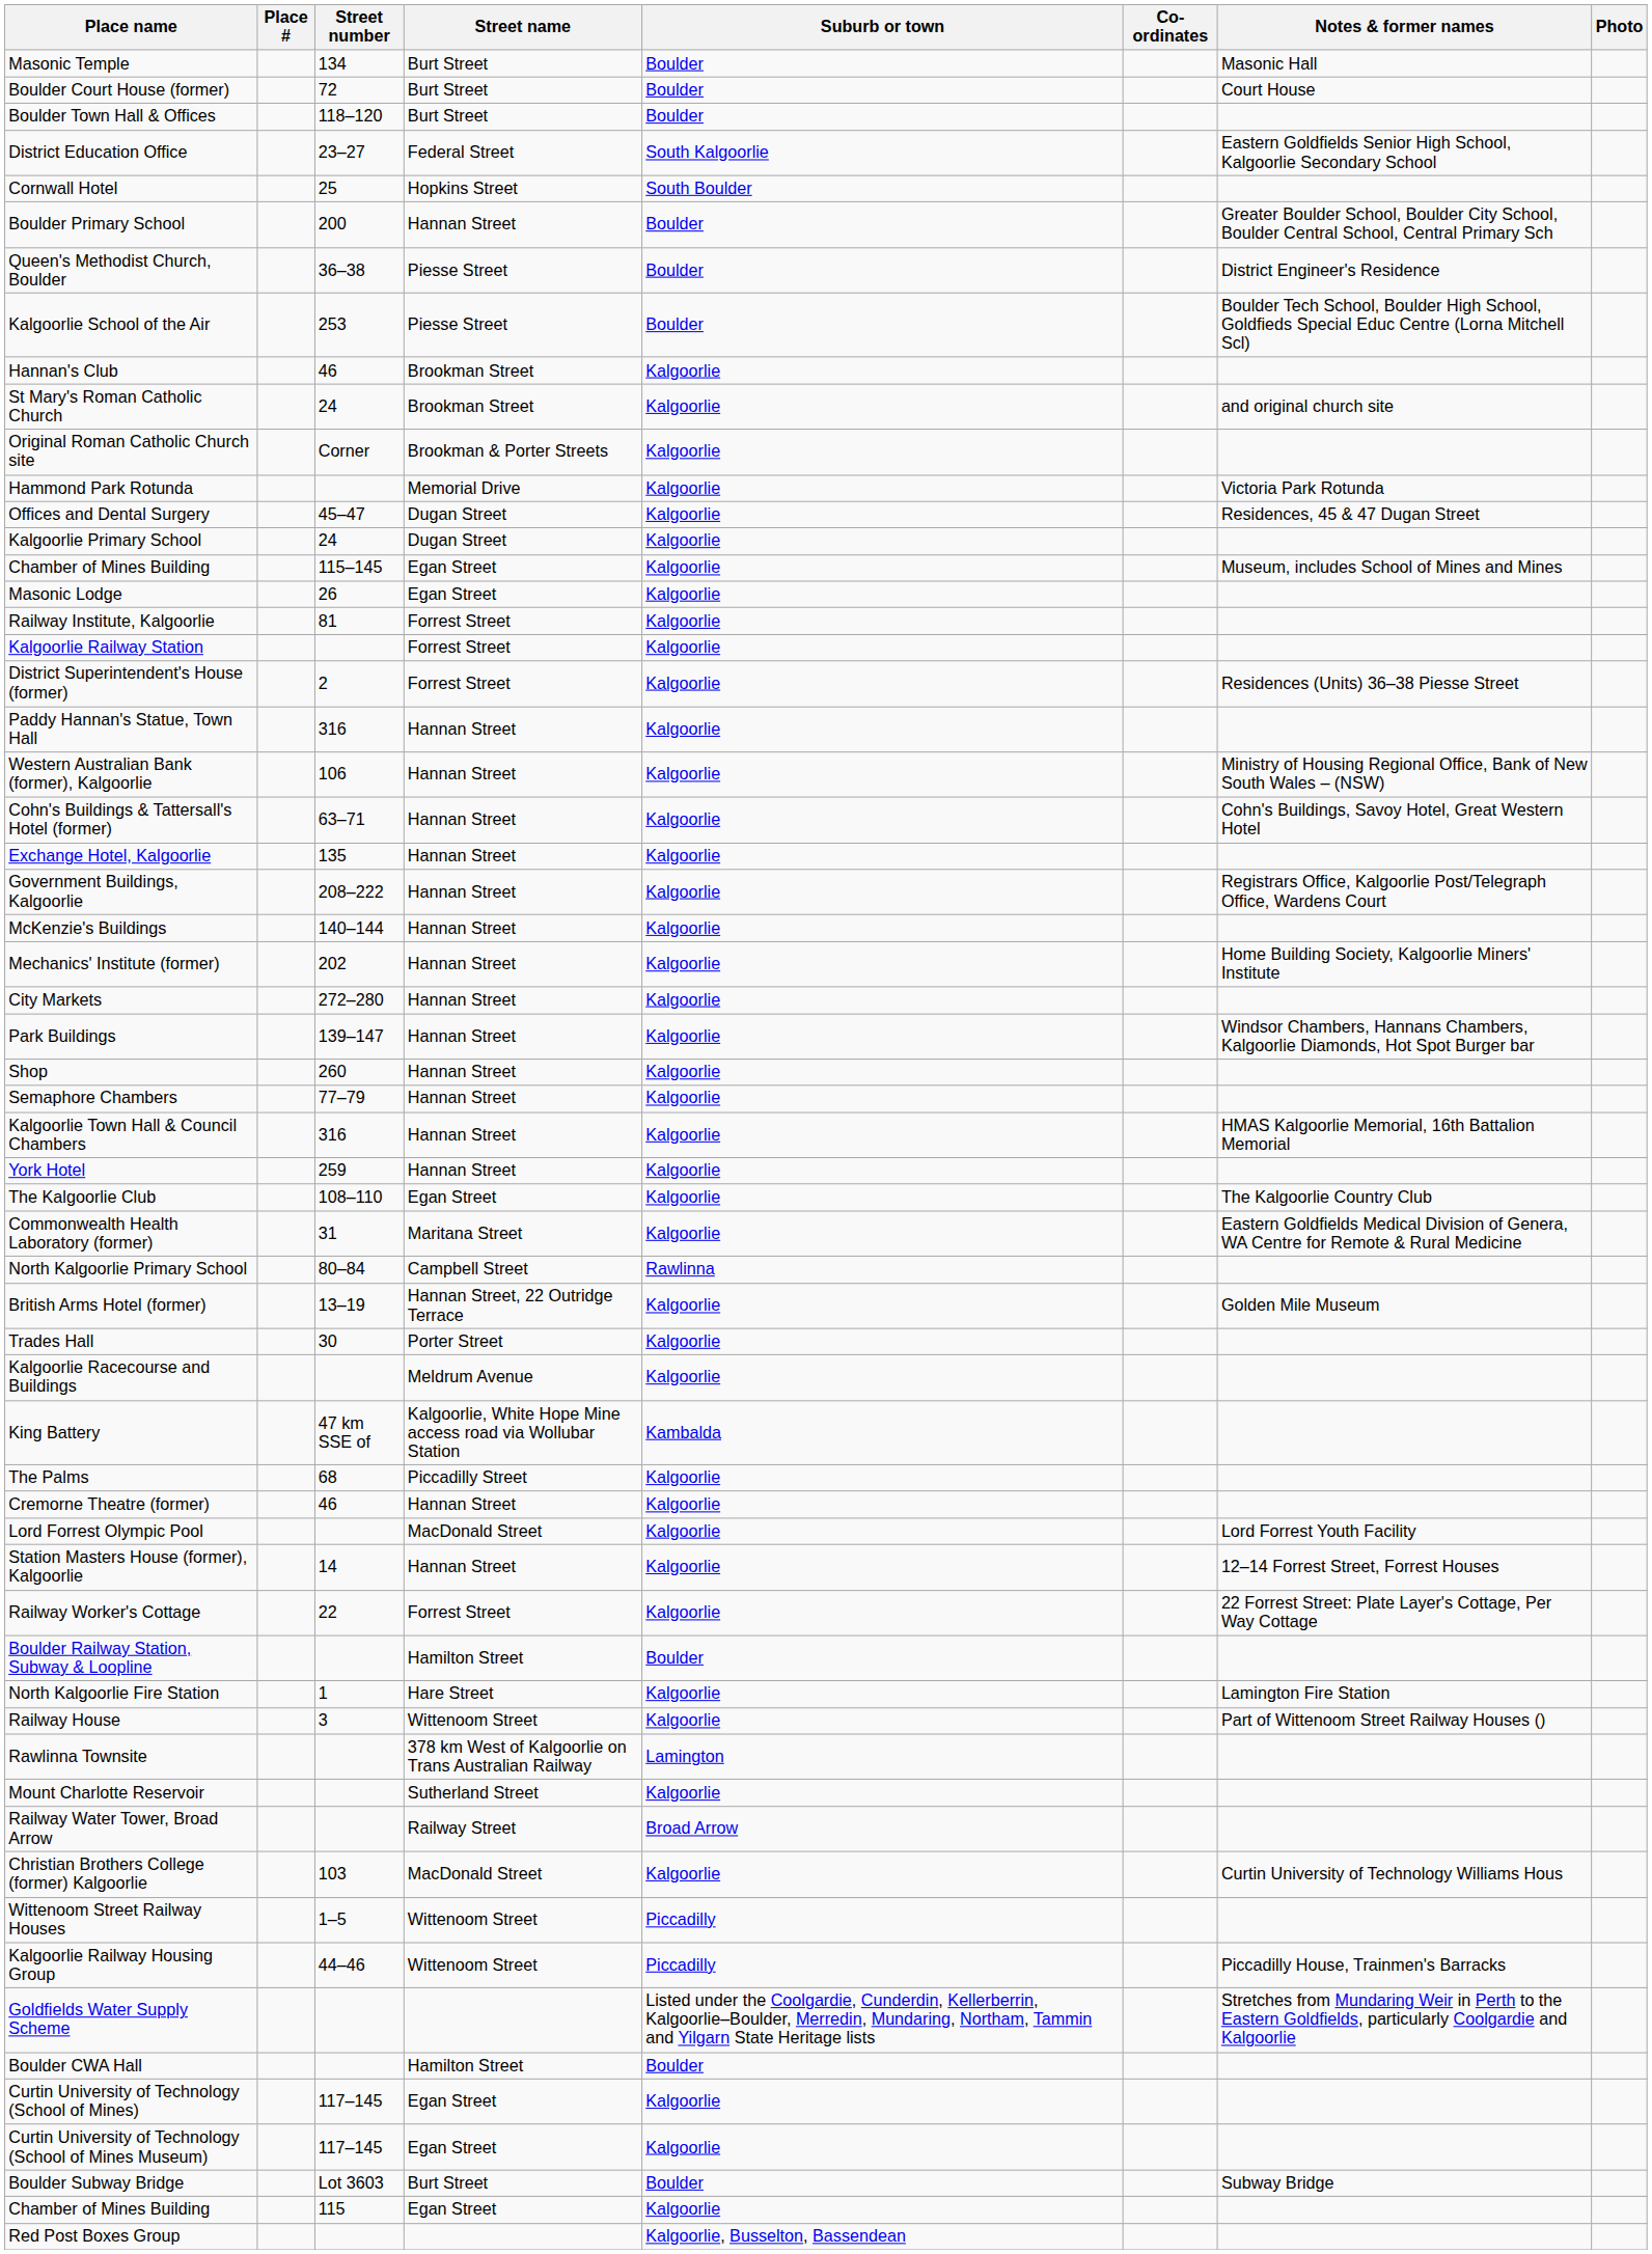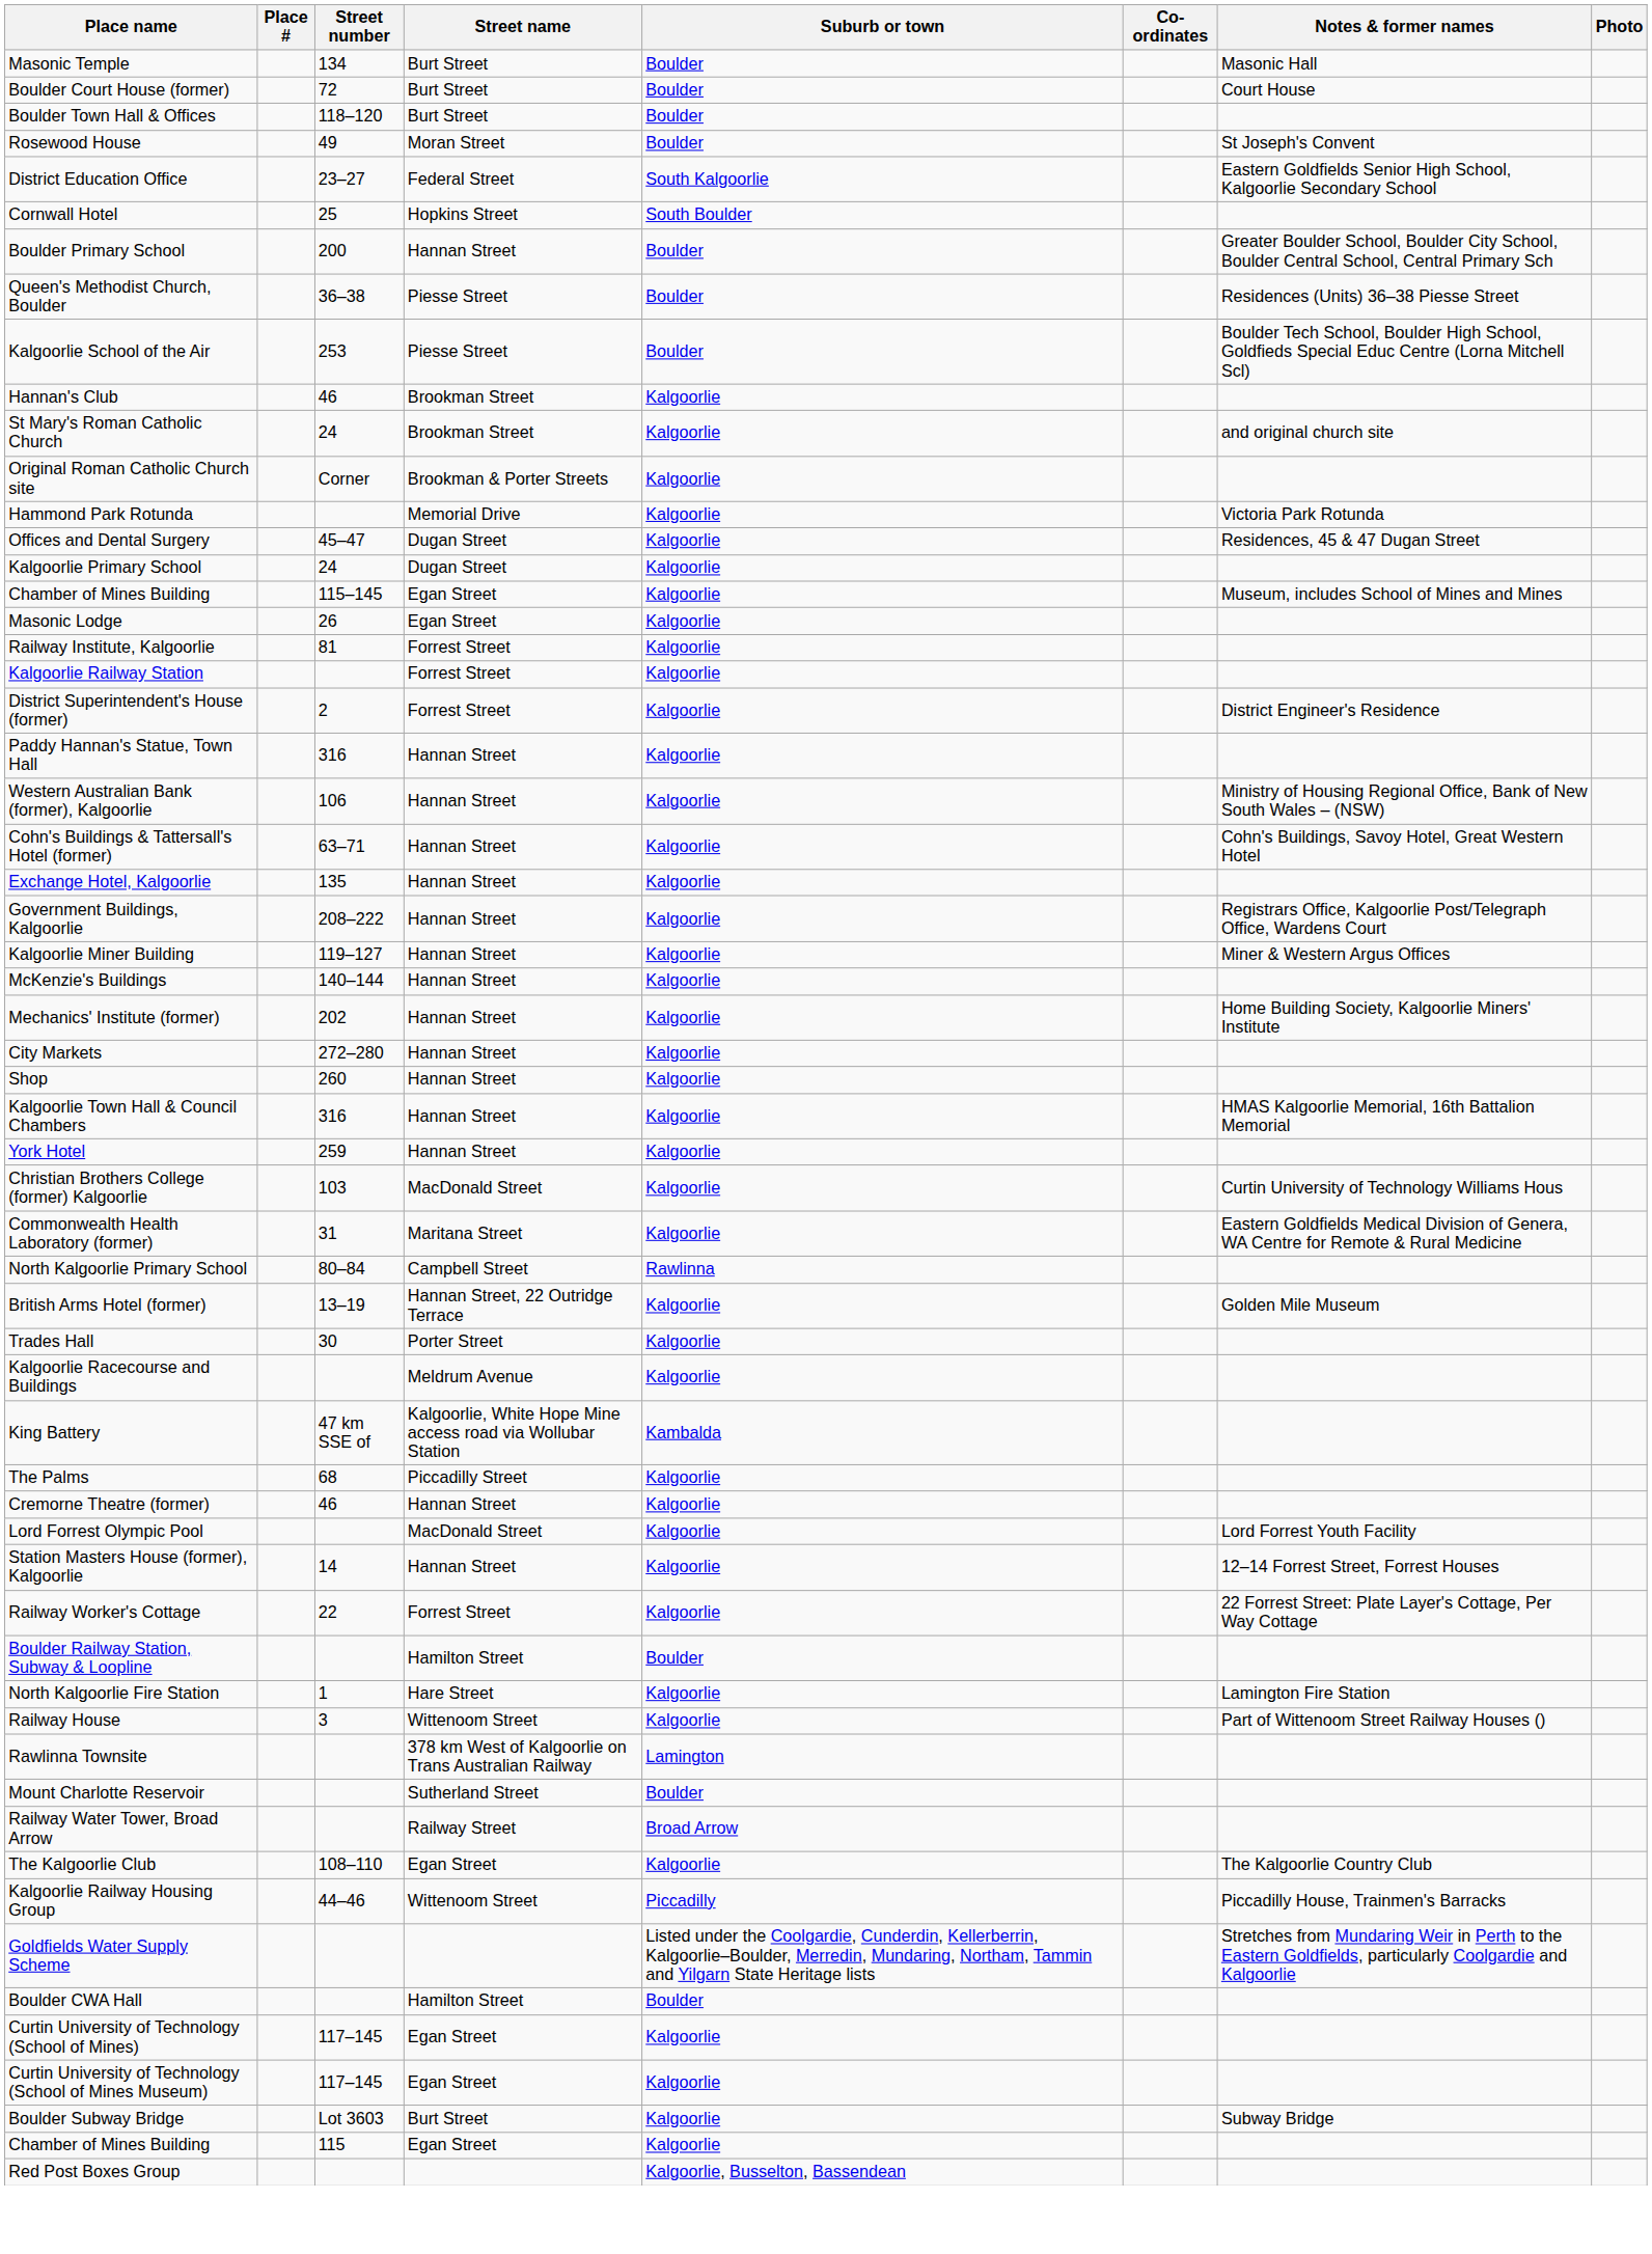+ row: Rosewood House | 49 | Moran Street | Boulder | St Joseph's Convent
Queen's Methodist Church, Boulder | Notes & former names: District Engineer's Residence -> Residences (Units) 36–38 Piesse Street
District Superintendent's House (former) | Notes & former names: Residences (Units) 36–38 Piesse Street -> District Engineer's Residence
+ row: Kalgoorlie Miner Building | 119–127 | Hannan Street | Kalgoorlie | Miner & Western Argus Offices
- row: Park Buildings | 139–147 | Hannan Street | Kalgoorlie | Windsor Chambers, Hannans Chambers, Kalgoorlie Diamonds, Hot Spot Burger bar
- row: Semaphore Chambers | 77–79 | Hannan Street | Kalgoorlie
rows swapped: Christian Brothers College (former) Kalgoorlie <-> The Kalgoorlie Club
Mount Charlotte Reservoir | Suburb or town: Kalgoorlie -> Boulder
- row: Wittenoom Street Railway Houses | 1–5 | Wittenoom Street | Piccadilly
Boulder Subway Bridge | Suburb or town: Boulder -> Kalgoorlie
